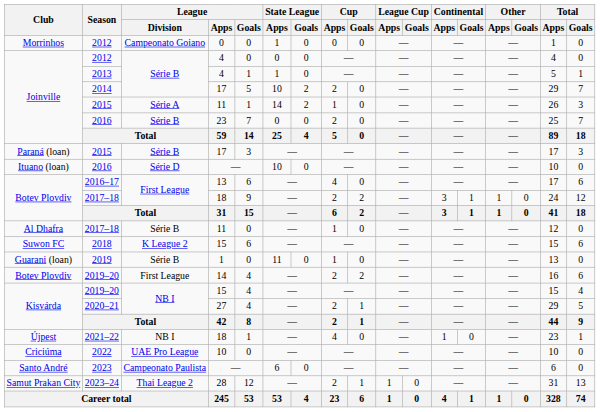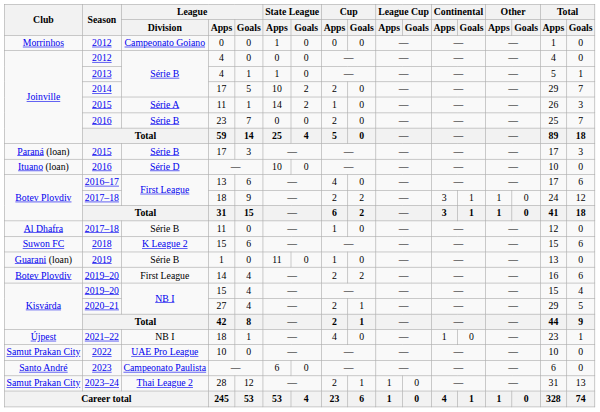2022 | Club: Criciúma -> Samut Prakan City
